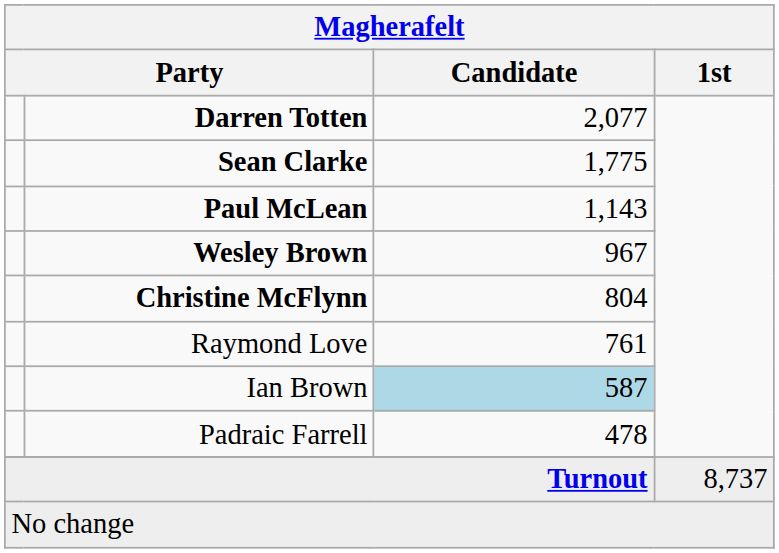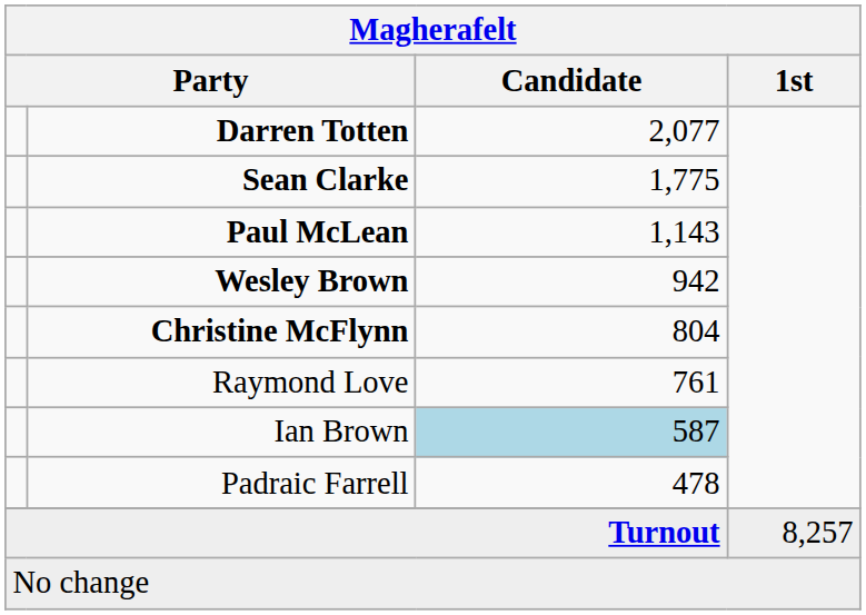Wesley Brown | Candidate: 967 -> 942
Turnout | 1st: 8,737 -> 8,257
